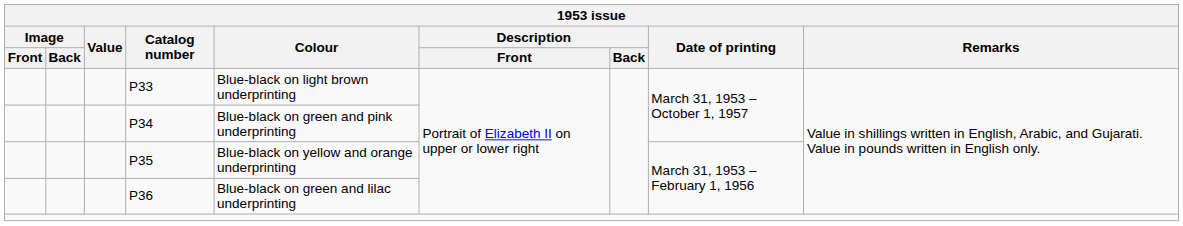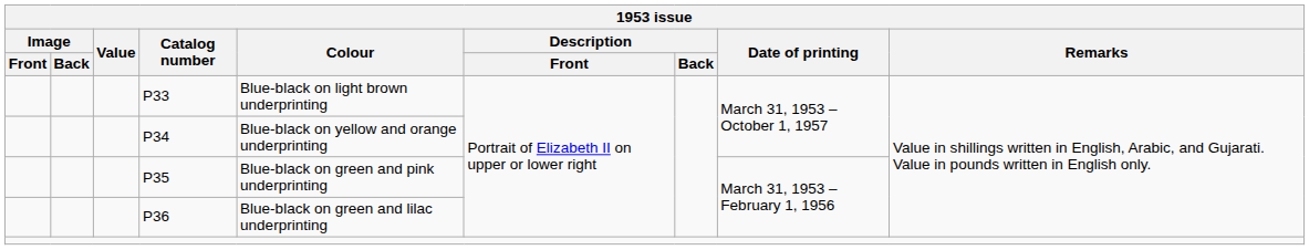P34 | Colour: Blue-black on green and pink underprinting -> Blue-black on yellow and orange underprinting
P35 | Colour: Blue-black on yellow and orange underprinting -> Blue-black on green and pink underprinting
